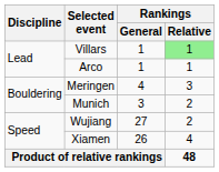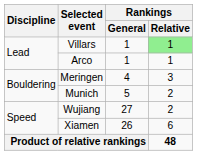Munich | Rankings / General: 3 -> 5
Xiamen | Rankings / Relative: 4 -> 6
